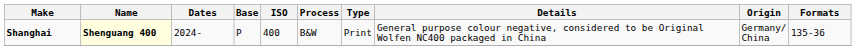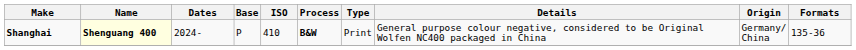Shanghai | ISO: 400 -> 410
Shanghai | Process: normal -> bold
